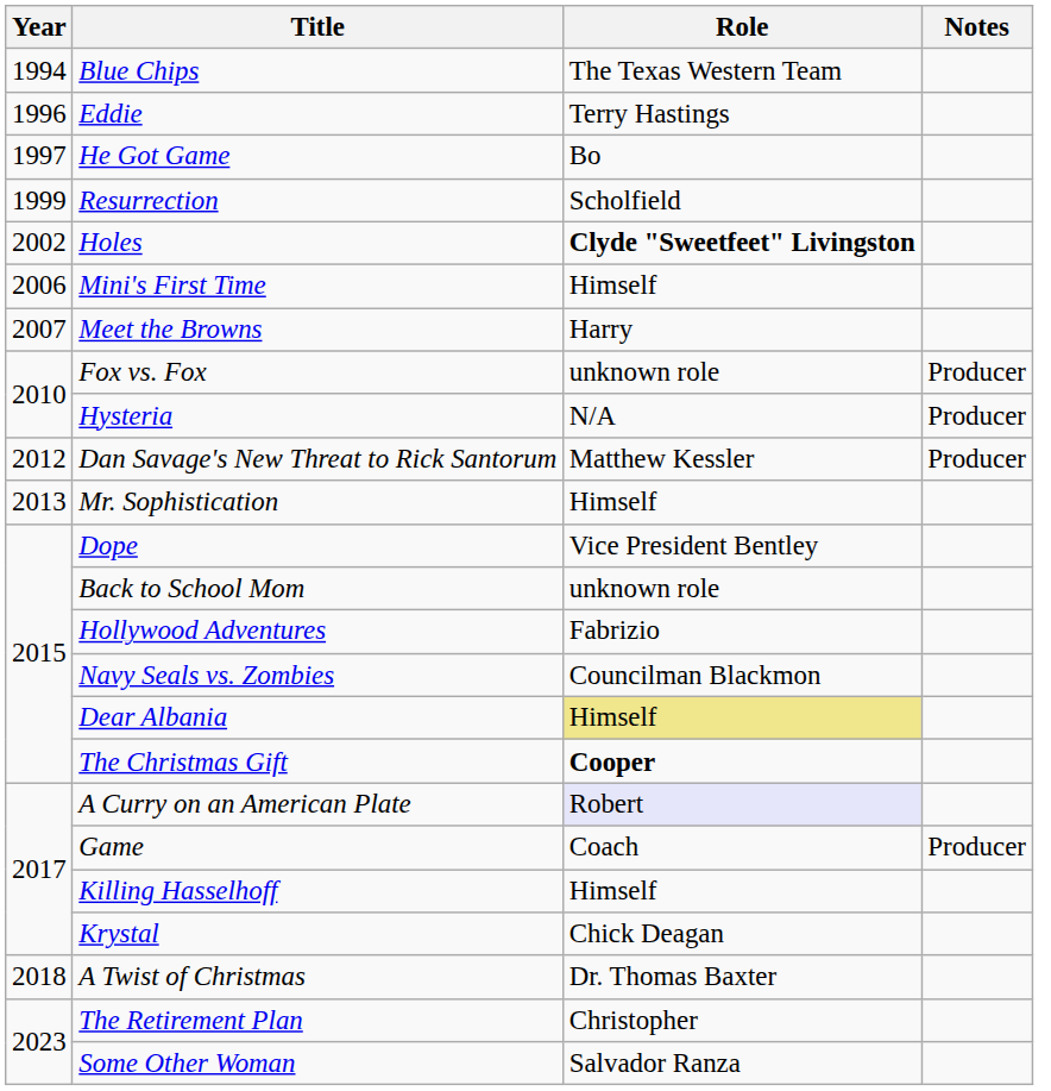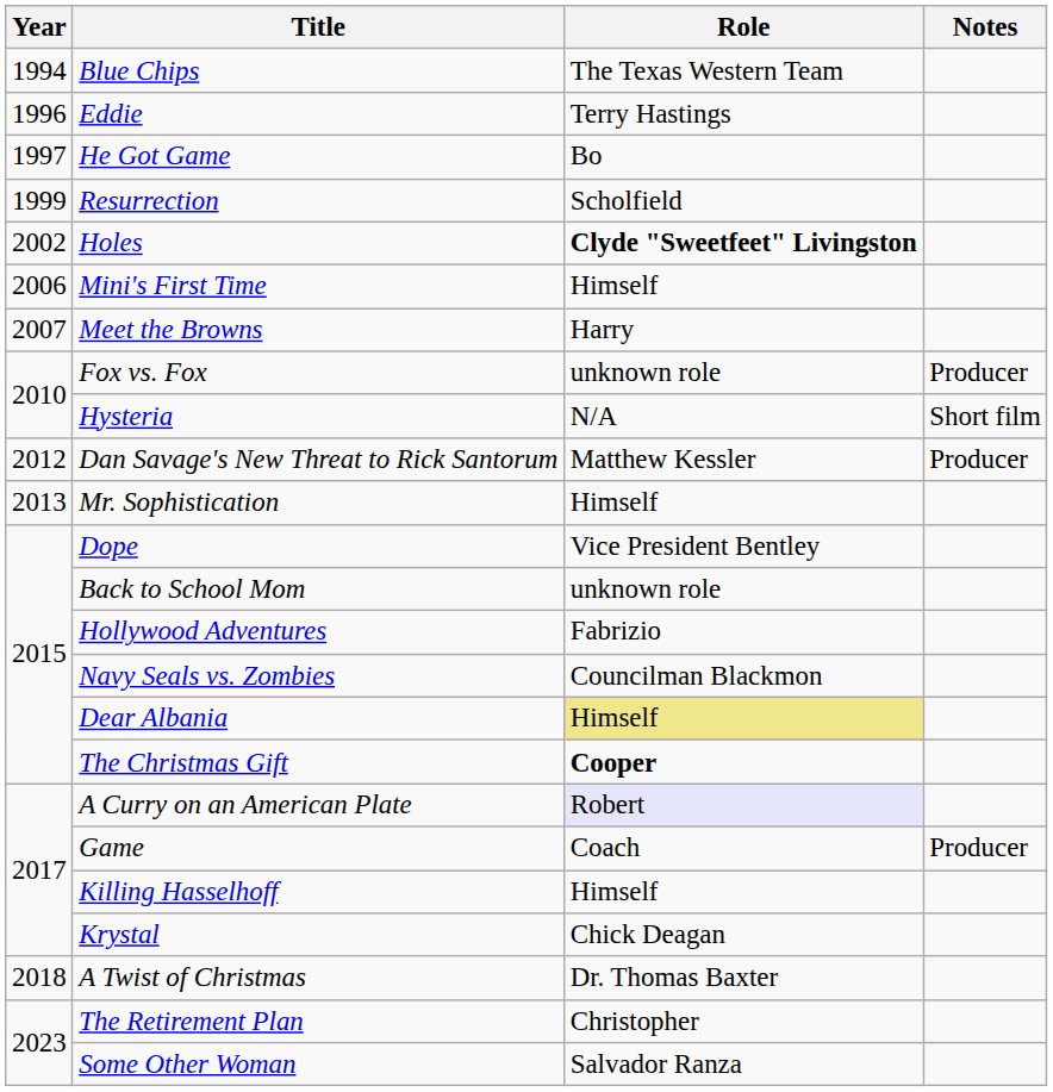Hysteria | Notes: Producer -> Short film
